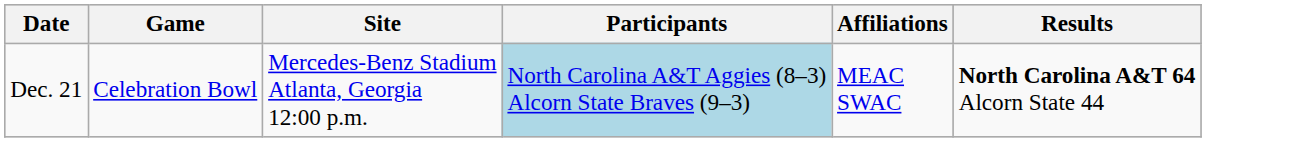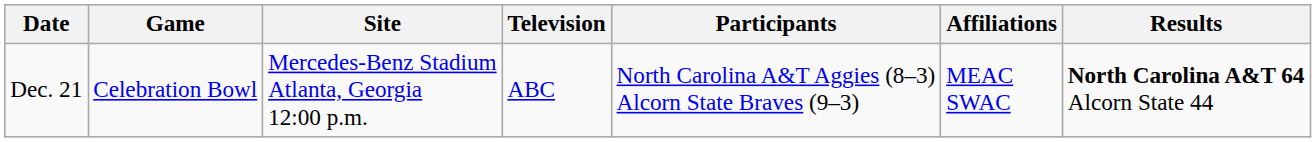+ column: Television | ABC
Dec. 21 | Participants: lightblue background -> no background
